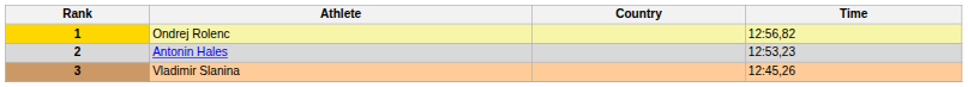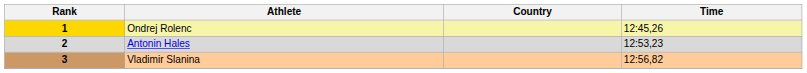1 | Time: 12:56,82 -> 12:45,26
3 | Time: 12:45,26 -> 12:56,82
